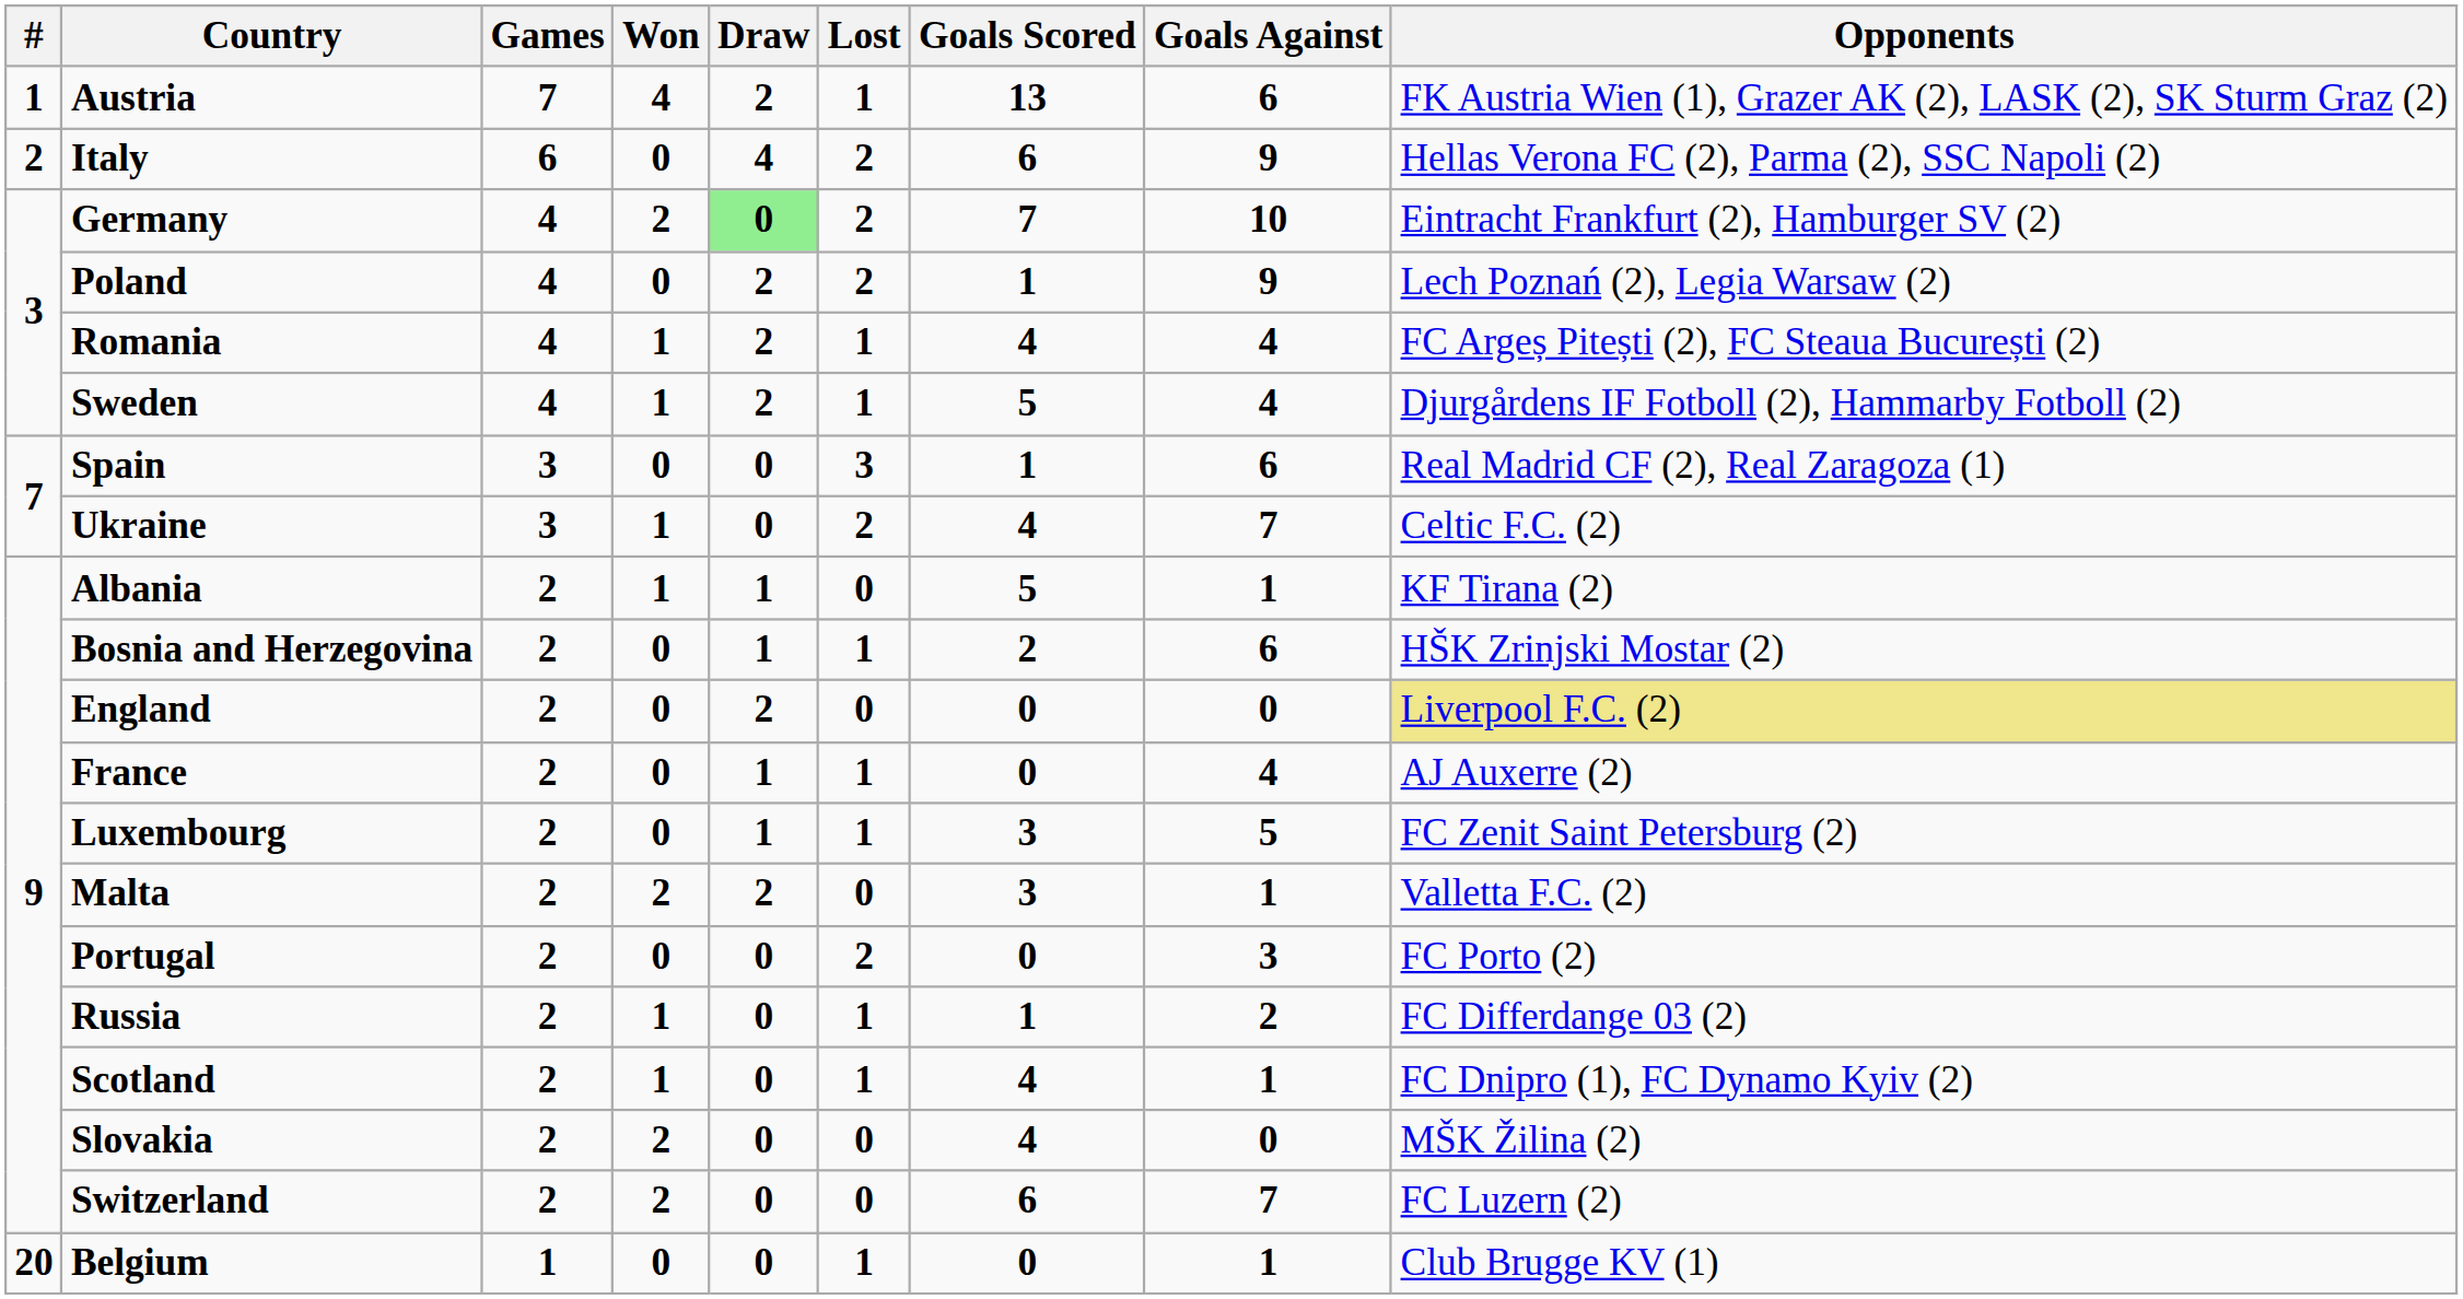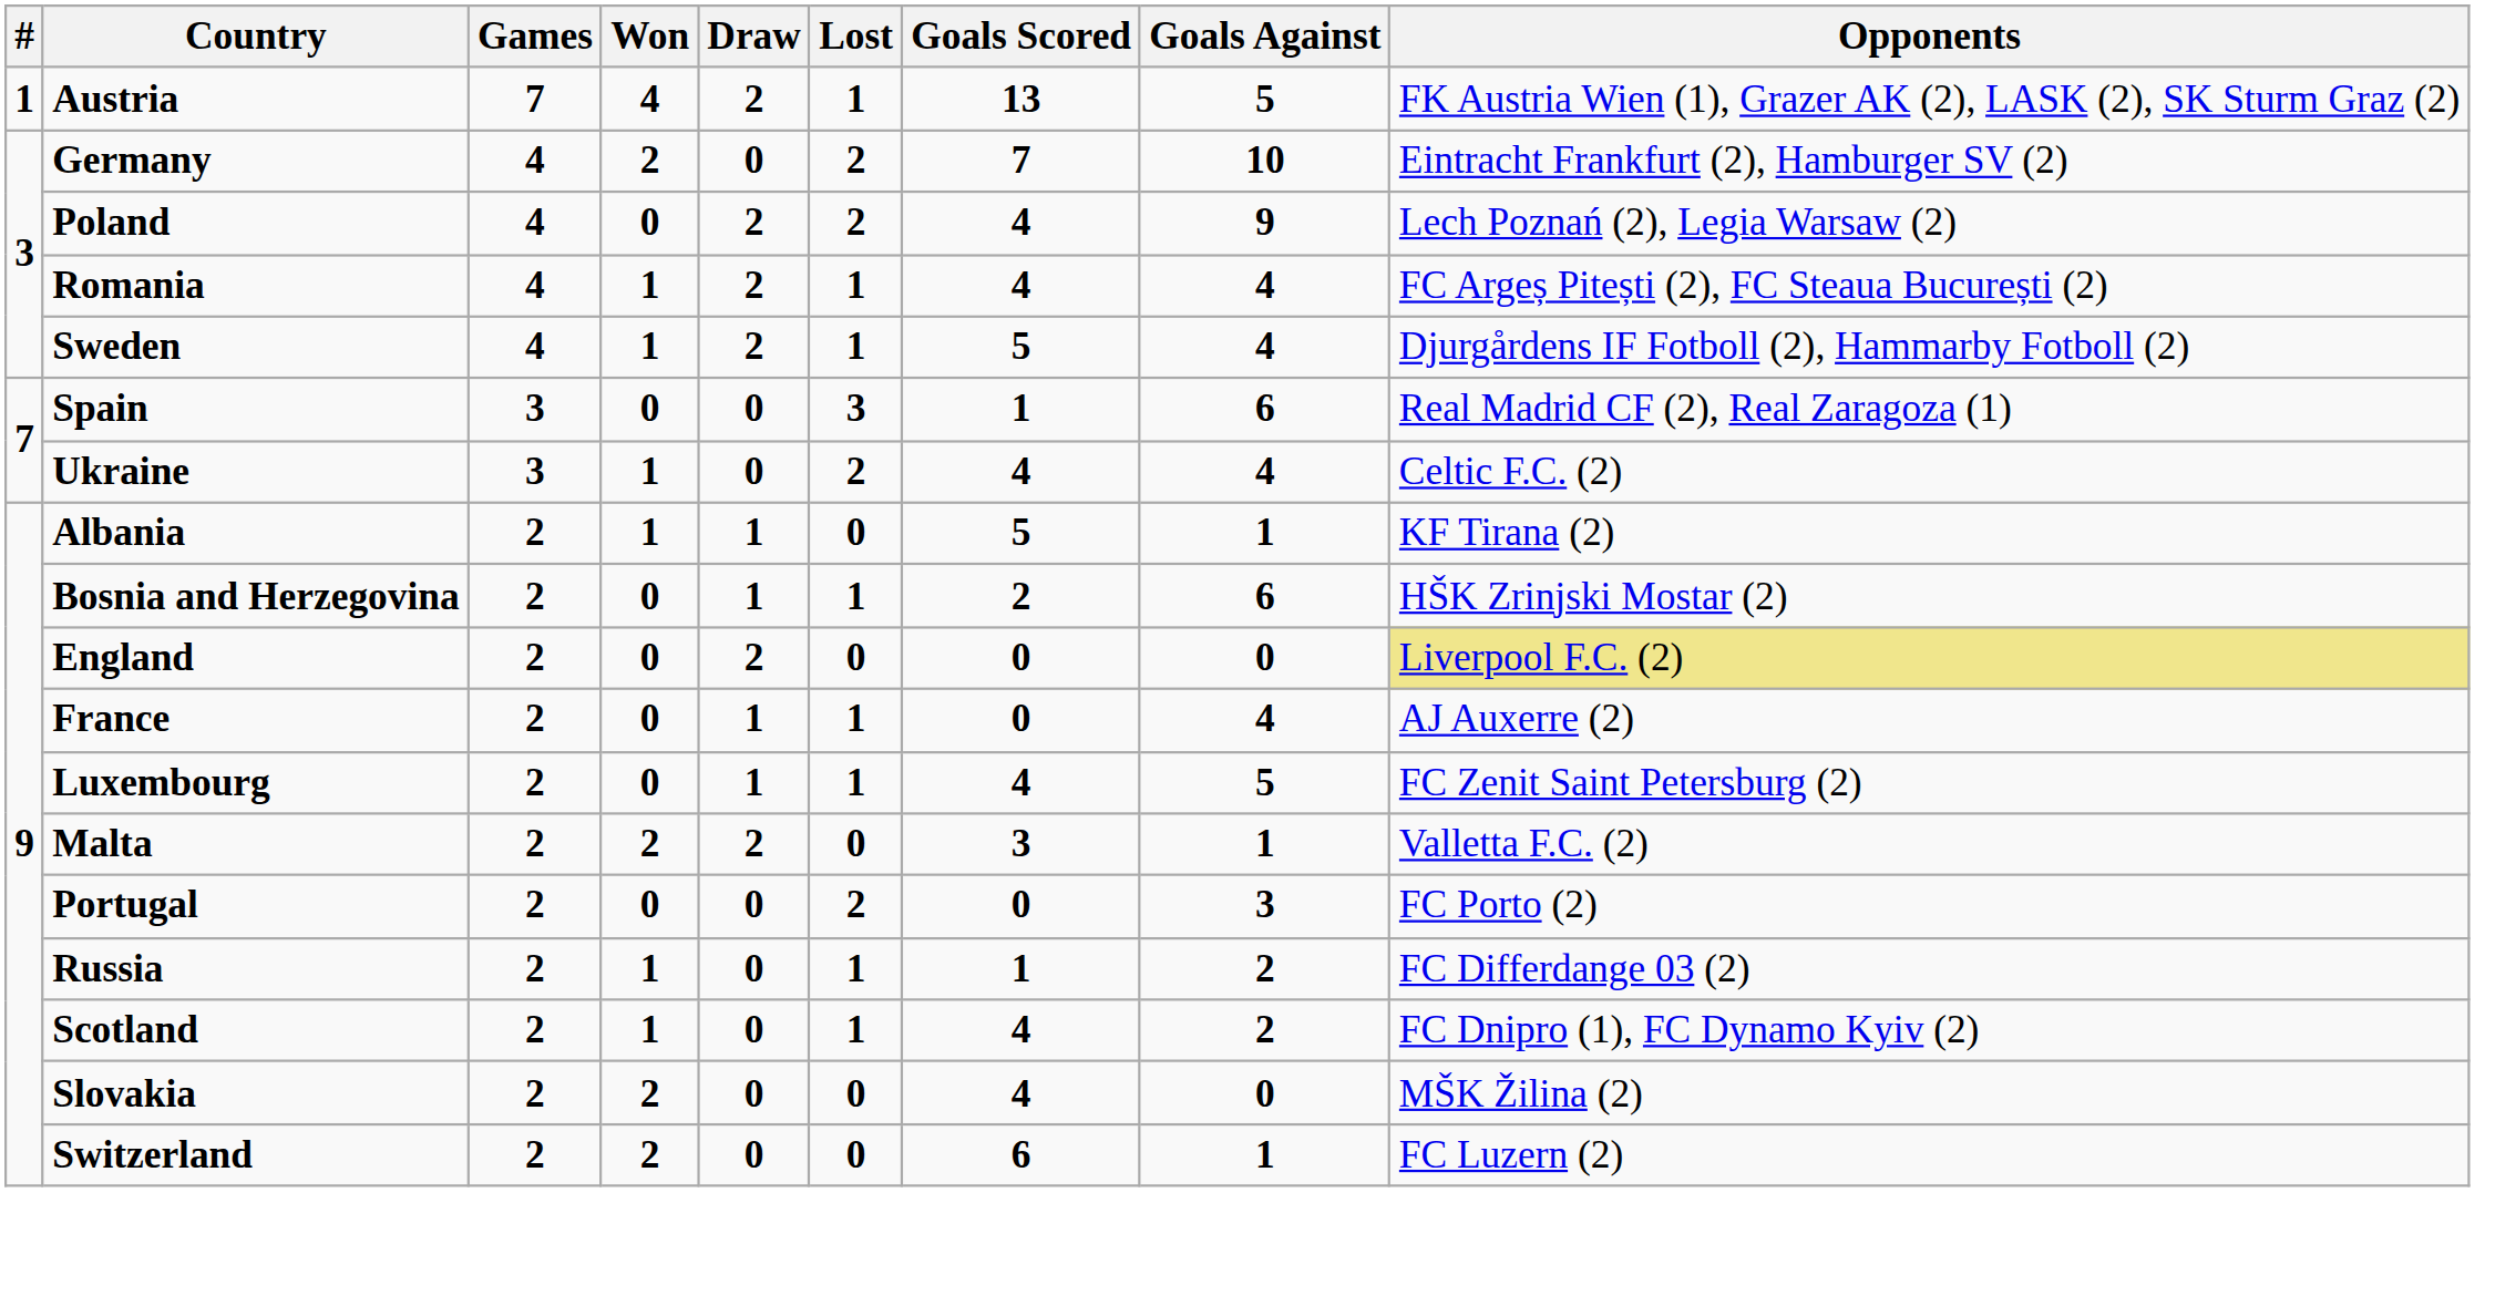Austria | Goals Against: 6 -> 5
- row: 2 | Italy | 6 | 0 | 4 | 2 | 6 | 9 | Hellas Verona FC (2), Parma (2), SSC Napoli (2)
Germany | Draw: lightgreen background -> no background
Poland | Goals Scored: 1 -> 4
Ukraine | Goals Against: 7 -> 4
Luxembourg | Goals Scored: 3 -> 4
Scotland | Goals Against: 1 -> 2
Switzerland | Goals Against: 7 -> 1
- row: 20 | Belgium | 1 | 0 | 0 | 1 | 0 | 1 | Club Brugge KV (1)
